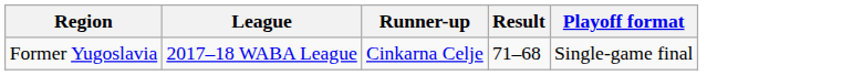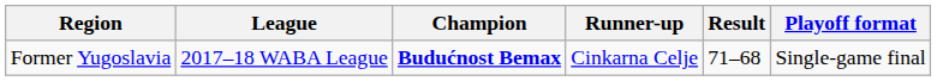+ column: Champion | Budućnost Bemax
